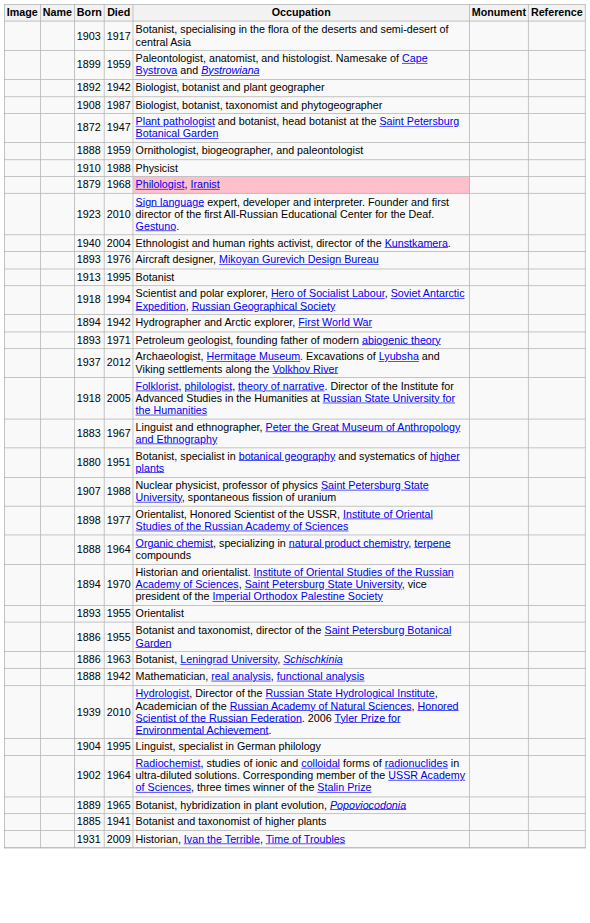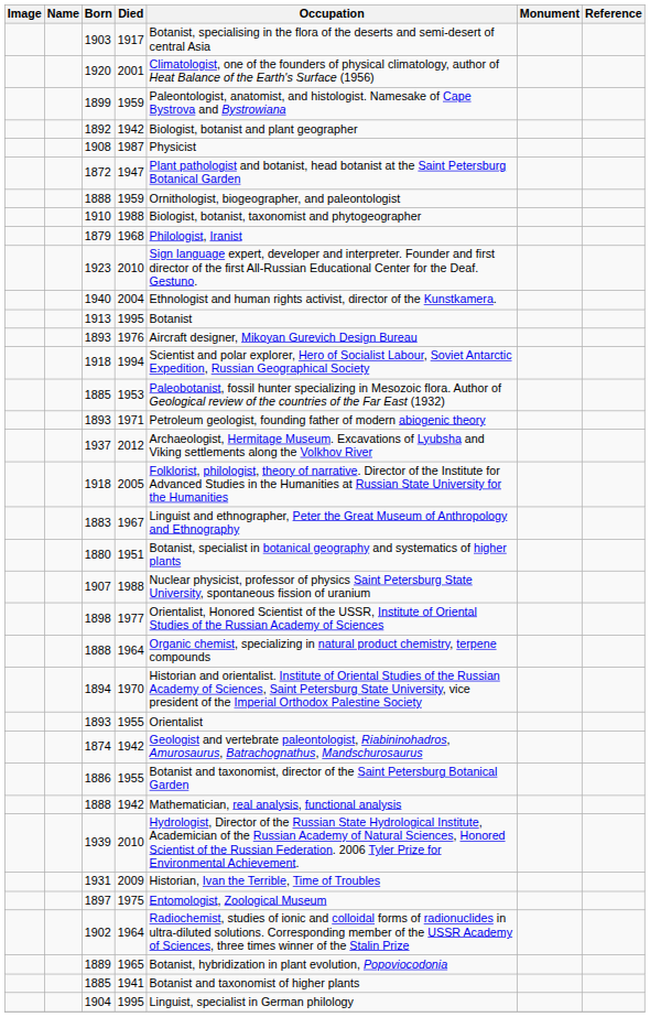+ row: 1920 | 2001 | Climatologist, one of the founders of physical climatology, author of Heat Balance of the Earth's Surface (1956)
1908 | Occupation: Biologist, botanist, taxonomist and phytogeographer -> Physicist
1910 | Occupation: Physicist -> Biologist, botanist, taxonomist and phytogeographer
1879 | Occupation: pink background -> no background
rows swapped: 1893 / 1976 <-> 1913
- row: 1894 | 1942 | Hydrographer and Arctic explorer, First World War
+ row: 1885 | 1953 | Paleobotanist, fossil hunter specializing in Mesozoic flora. Author of Geological review of the countries of the Far East (1932)
+ row: 1874 | 1942 | Geologist and vertebrate paleontologist, Riabininohadros, Amurosaurus, Batrachognathus, Mandschurosaurus
- row: 1886 | 1963 | Botanist, Leningrad University, Schischkinia
rows swapped: 1931 <-> 1904
+ row: 1897 | 1975 | Entomologist, Zoological Museum
